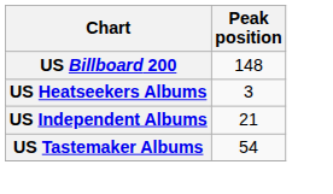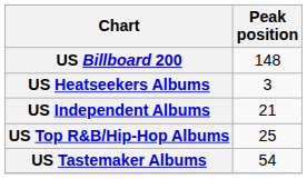+ row: US Top R&B/Hip-Hop Albums | 25
